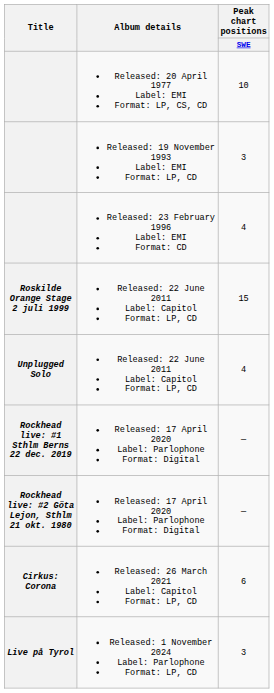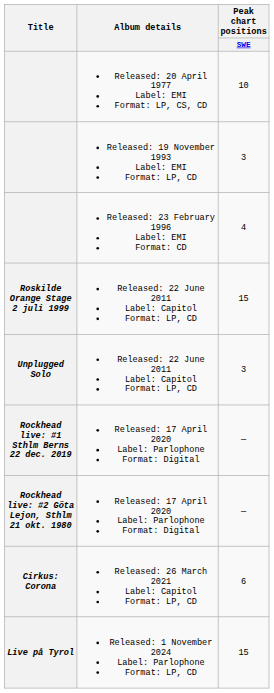Unplugged Solo | Peak chart positions / SWE: 4 -> 3
Live på Tyrol | Peak chart positions / SWE: 3 -> 15
